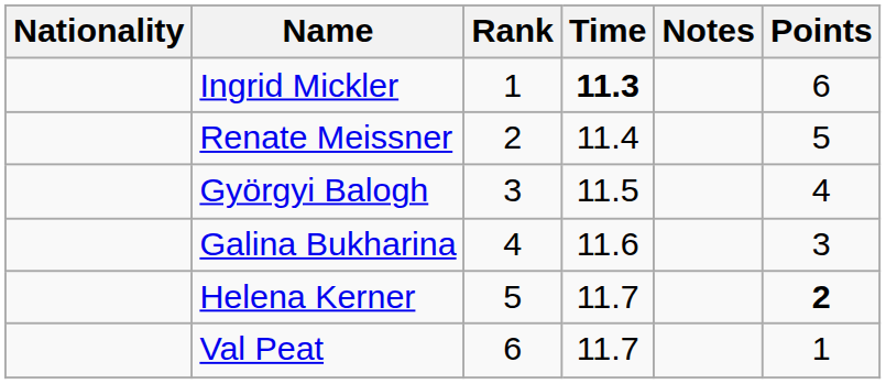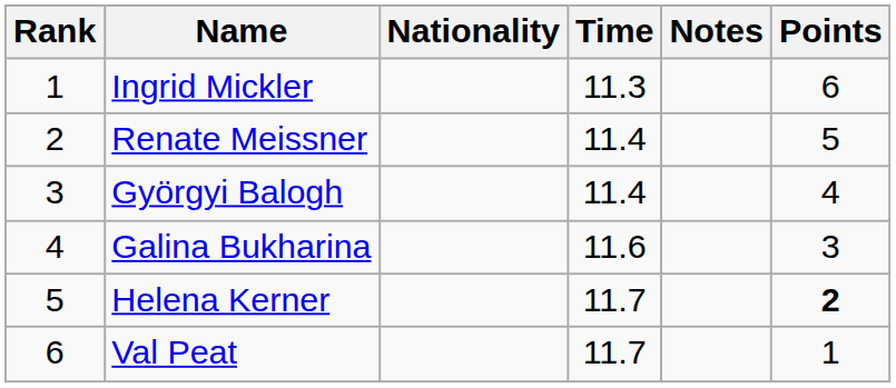columns swapped: Rank <-> Nationality
Ingrid Mickler | Time: bold -> normal
Györgyi Balogh | Time: 11.5 -> 11.4
